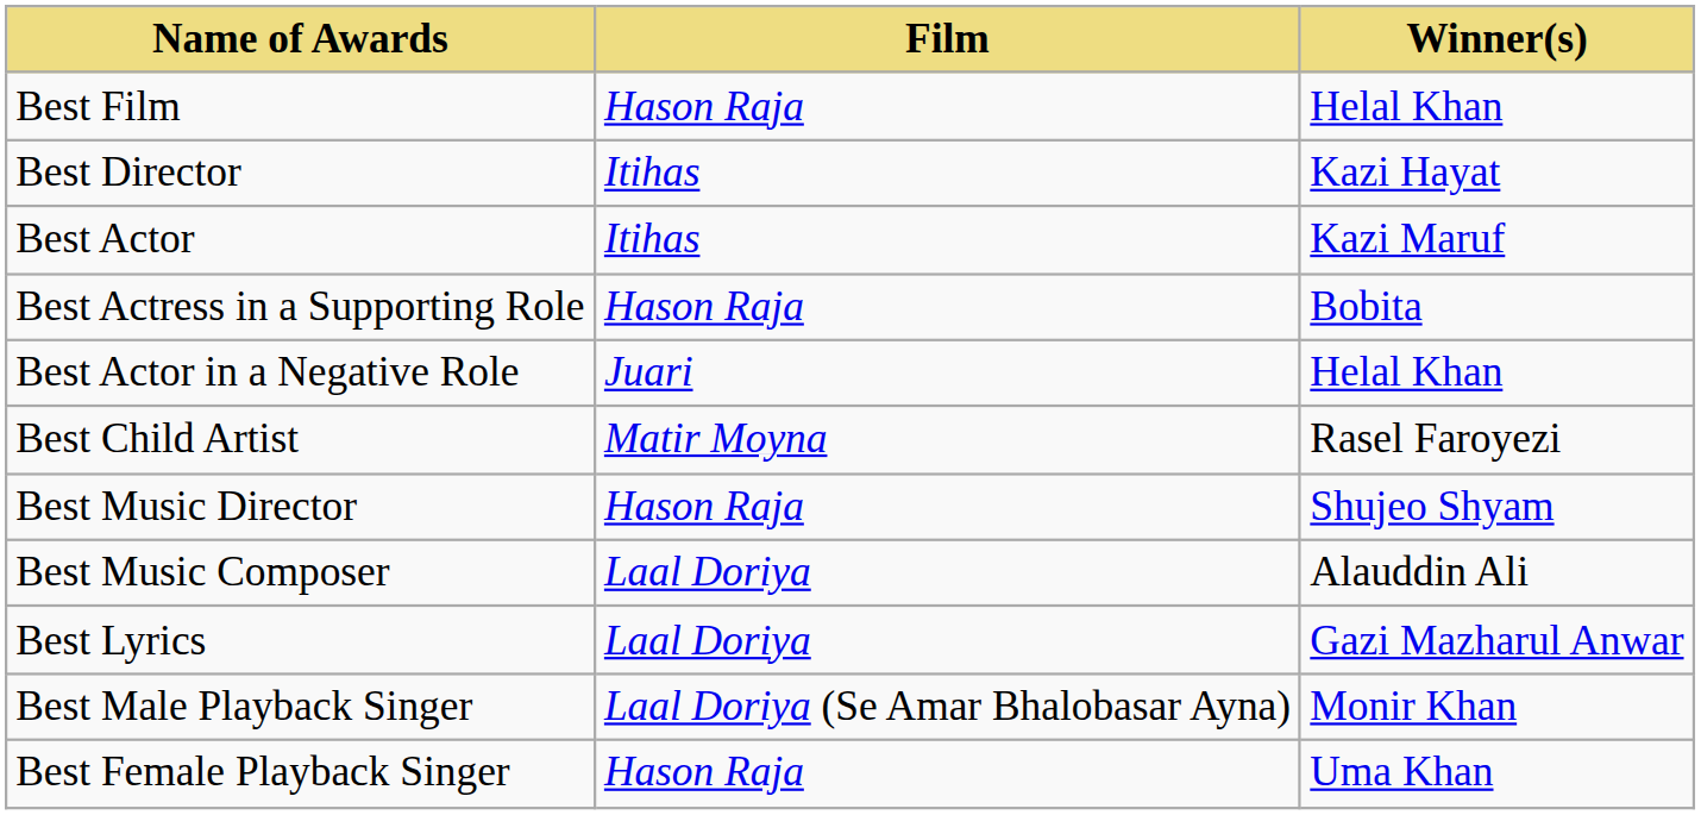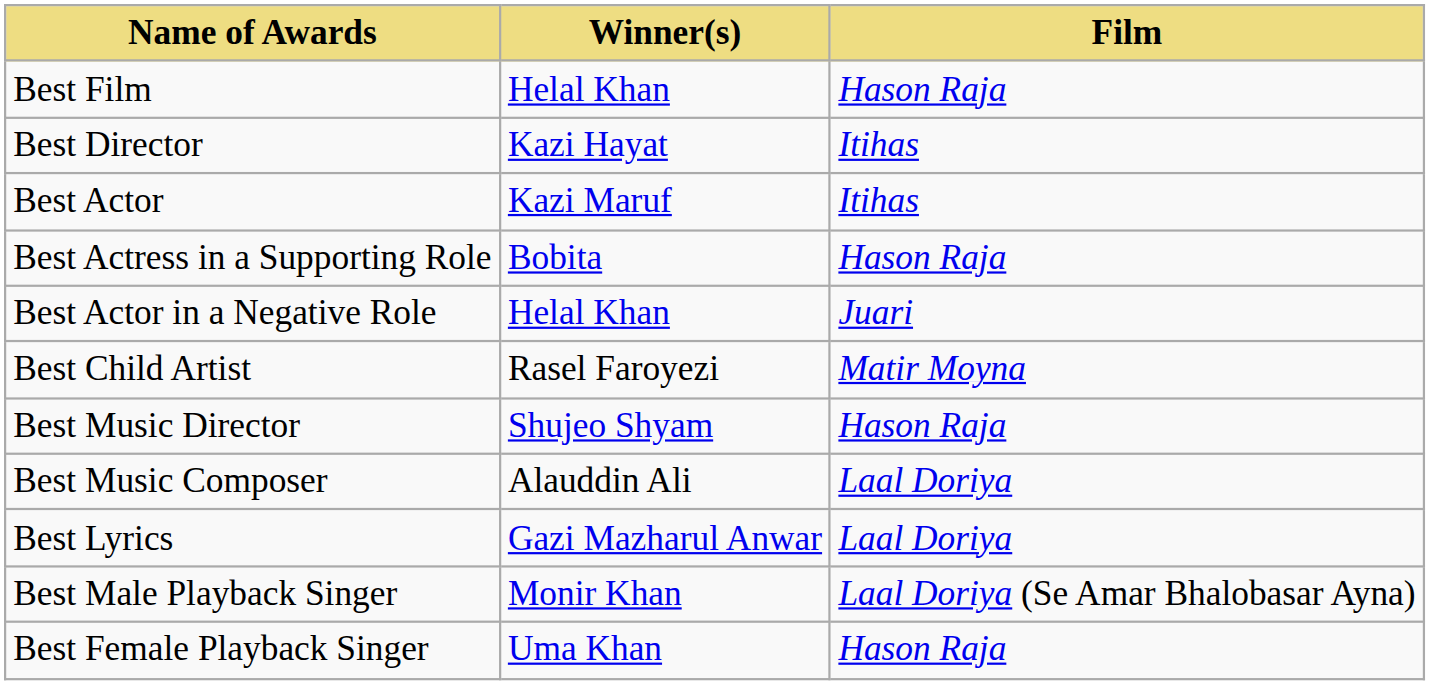columns swapped: Winner(s) <-> Film
